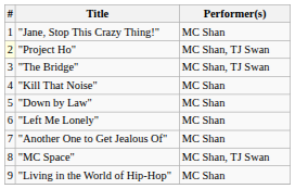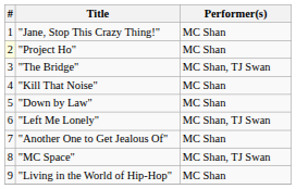"Project Ho" | Performer(s): MC Shan, TJ Swan -> MC Shan
"Left Me Lonely" | Performer(s): MC Shan -> MC Shan, TJ Swan
